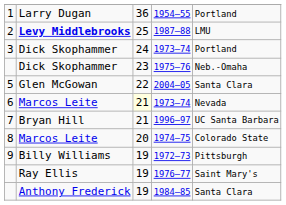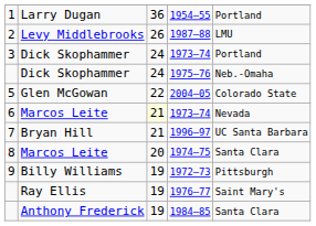1987–88 | column 2: bold -> normal
1987–88 | column 3: 25 -> 26
1975–76 | column 3: 23 -> 24
2004–05 | column 5: Santa Clara -> Colorado State
1974–75 | column 5: Colorado State -> Santa Clara
